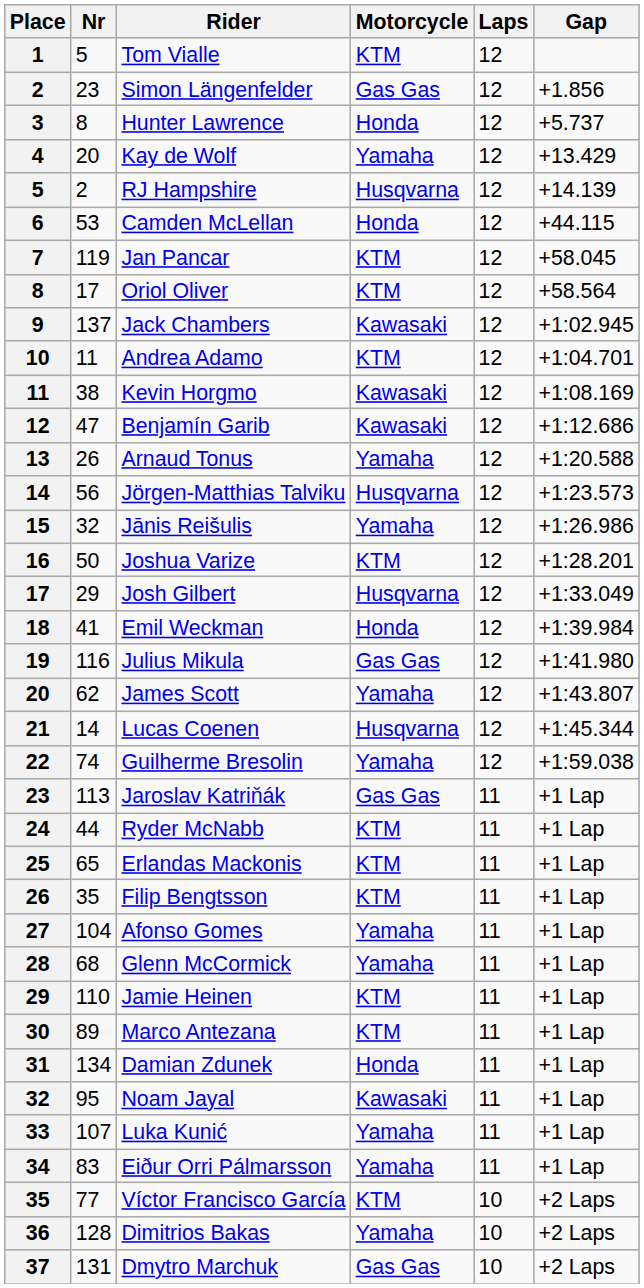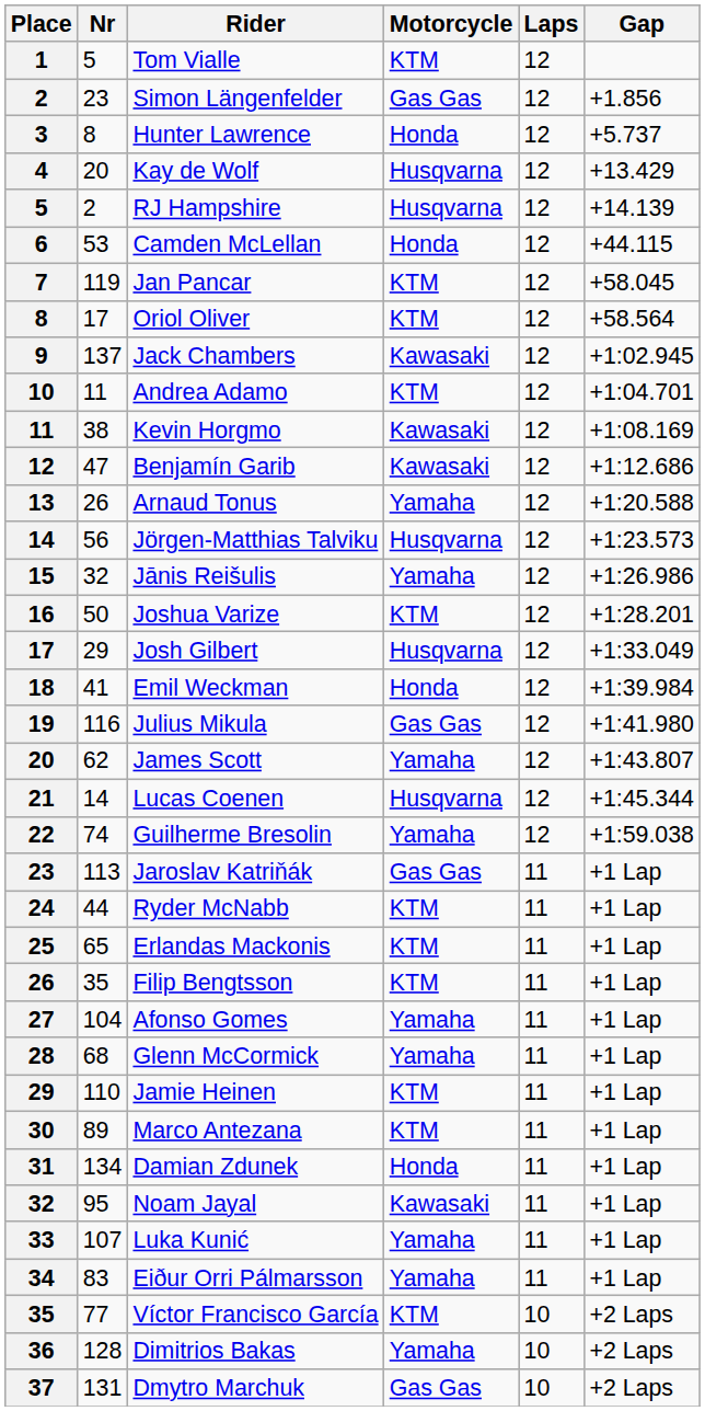Kay de Wolf | Motorcycle: Yamaha -> Husqvarna
